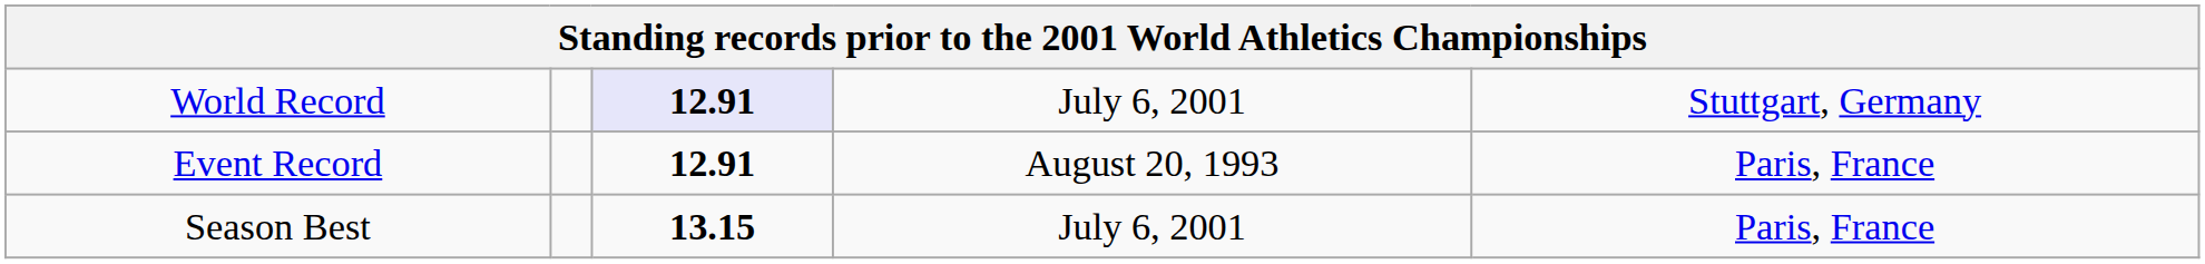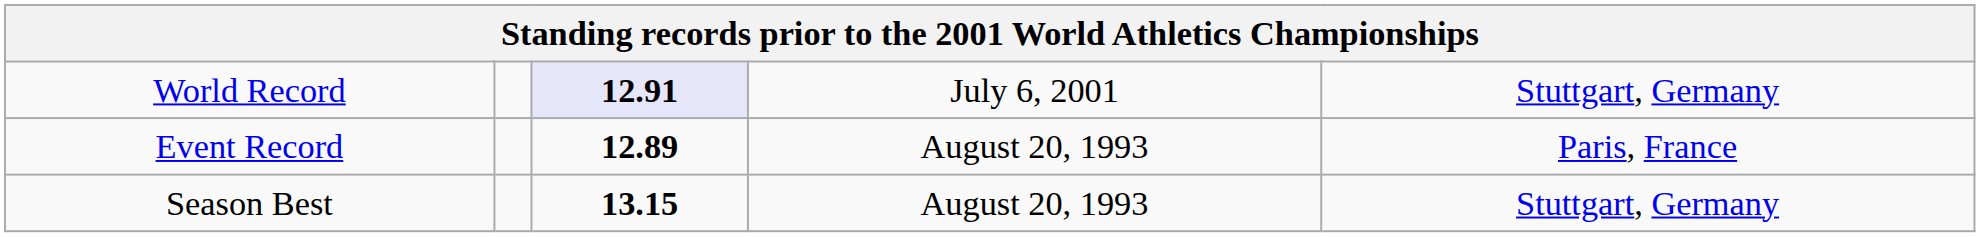Event Record | column 3: 12.91 -> 12.89
Season Best | column 4: July 6, 2001 -> August 20, 1993
Season Best | column 5: Paris, France -> Stuttgart, Germany
